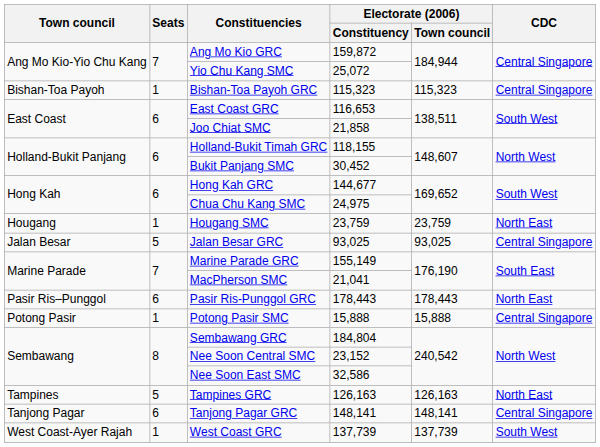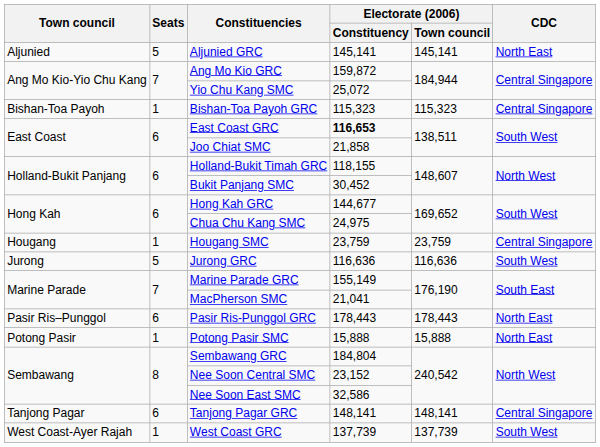+ row: Aljunied | 5 | Aljunied GRC | 145,141 | 145,141 | North East
East Coast GRC | Electorate (2006) / Constituency: normal -> bold
Hougang SMC | CDC: North East -> Central Singapore
- row: Jalan Besar | 5 | Jalan Besar GRC | 93,025 | 93,025 | Central Singapore
+ row: Jurong | 5 | Jurong GRC | 116,636 | 116,636 | South West
Potong Pasir SMC | CDC: Central Singapore -> North East
- row: Tampines | 5 | Tampines GRC | 126,163 | 126,163 | North East
